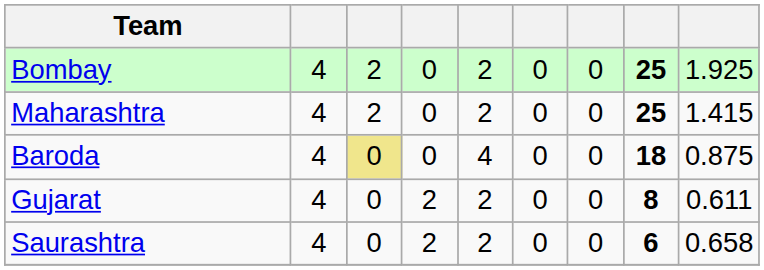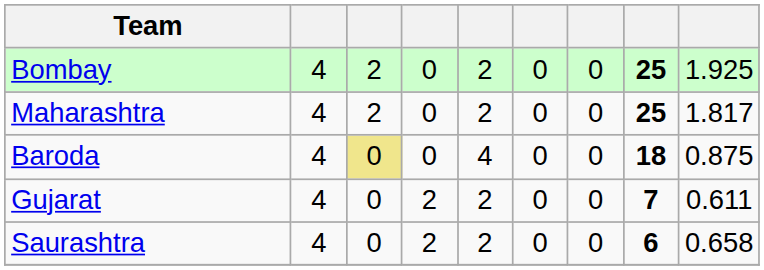Maharashtra | column 9: 1.415 -> 1.817
Gujarat | column 8: 8 -> 7
